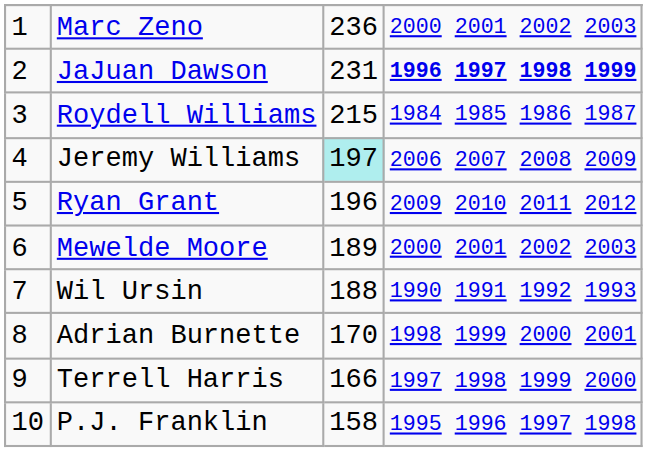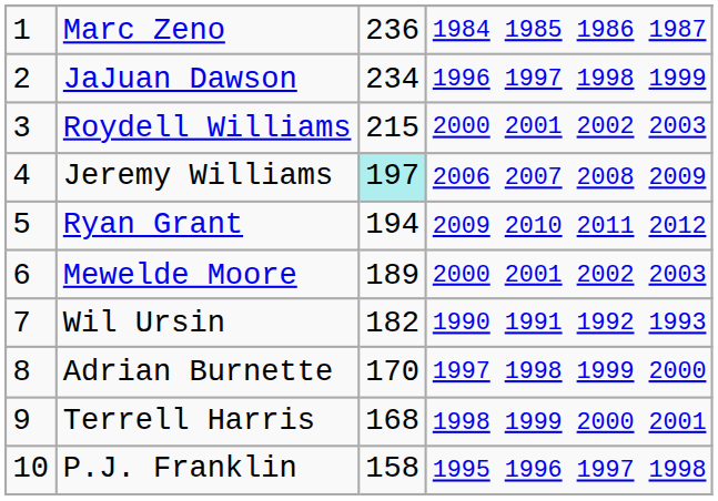Marc Zeno | column 4: 2000 2001 2002 2003 -> 1984 1985 1986 1987
JaJuan Dawson | column 3: 231 -> 234
JaJuan Dawson | column 4: bold -> normal
Roydell Williams | column 4: 1984 1985 1986 1987 -> 2000 2001 2002 2003
Ryan Grant | column 3: 196 -> 194
Wil Ursin | column 3: 188 -> 182
Adrian Burnette | column 4: 1998 1999 2000 2001 -> 1997 1998 1999 2000
Terrell Harris | column 3: 166 -> 168
Terrell Harris | column 4: 1997 1998 1999 2000 -> 1998 1999 2000 2001
